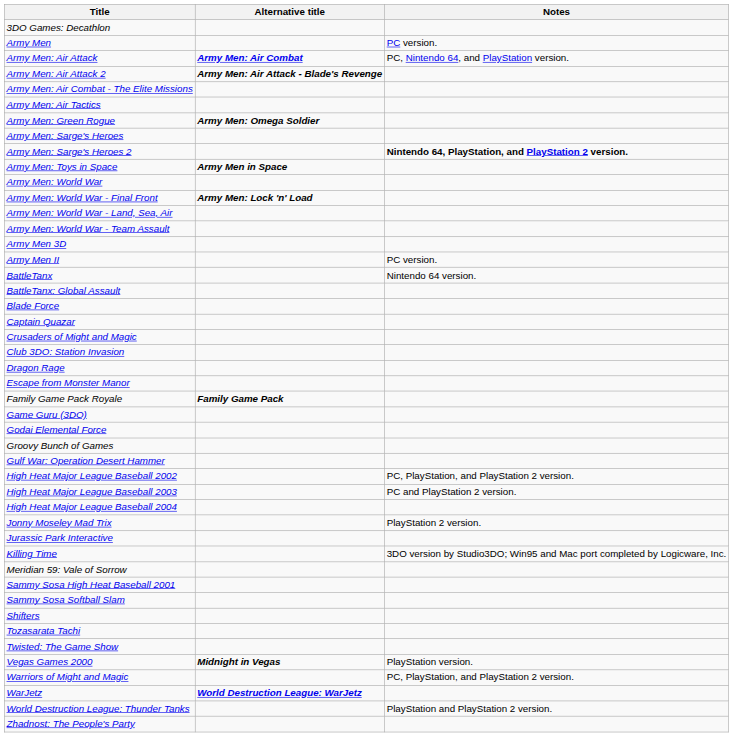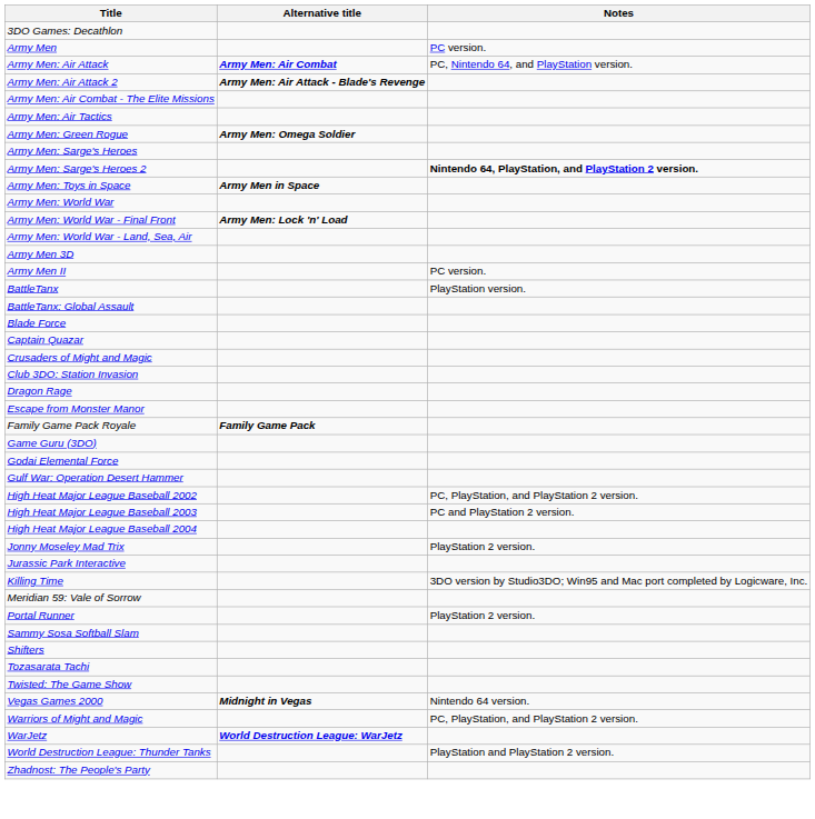- row: Army Men: World War - Team Assault
BattleTanx | Notes: Nintendo 64 version. -> PlayStation version.
- row: Groovy Bunch of Games
+ row: Portal Runner | PlayStation 2 version.
- row: Sammy Sosa High Heat Baseball 2001
Vegas Games 2000 | Notes: PlayStation version. -> Nintendo 64 version.
